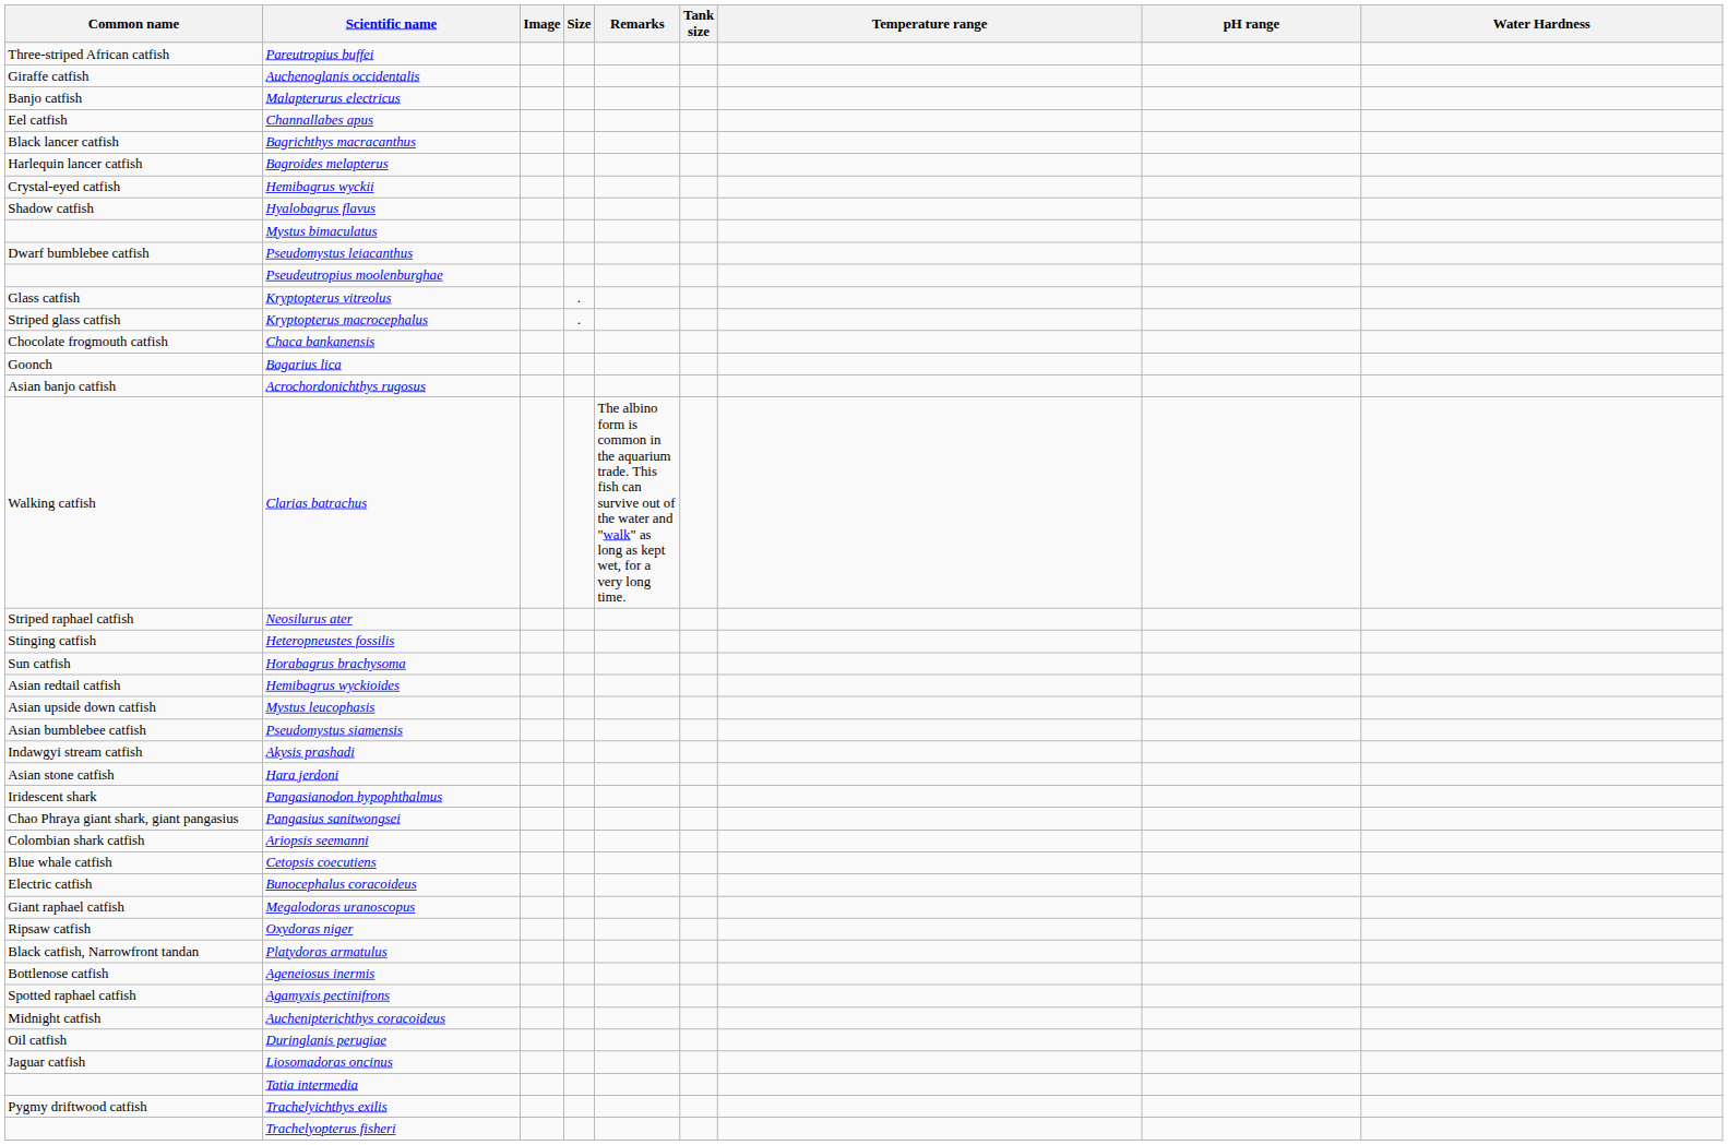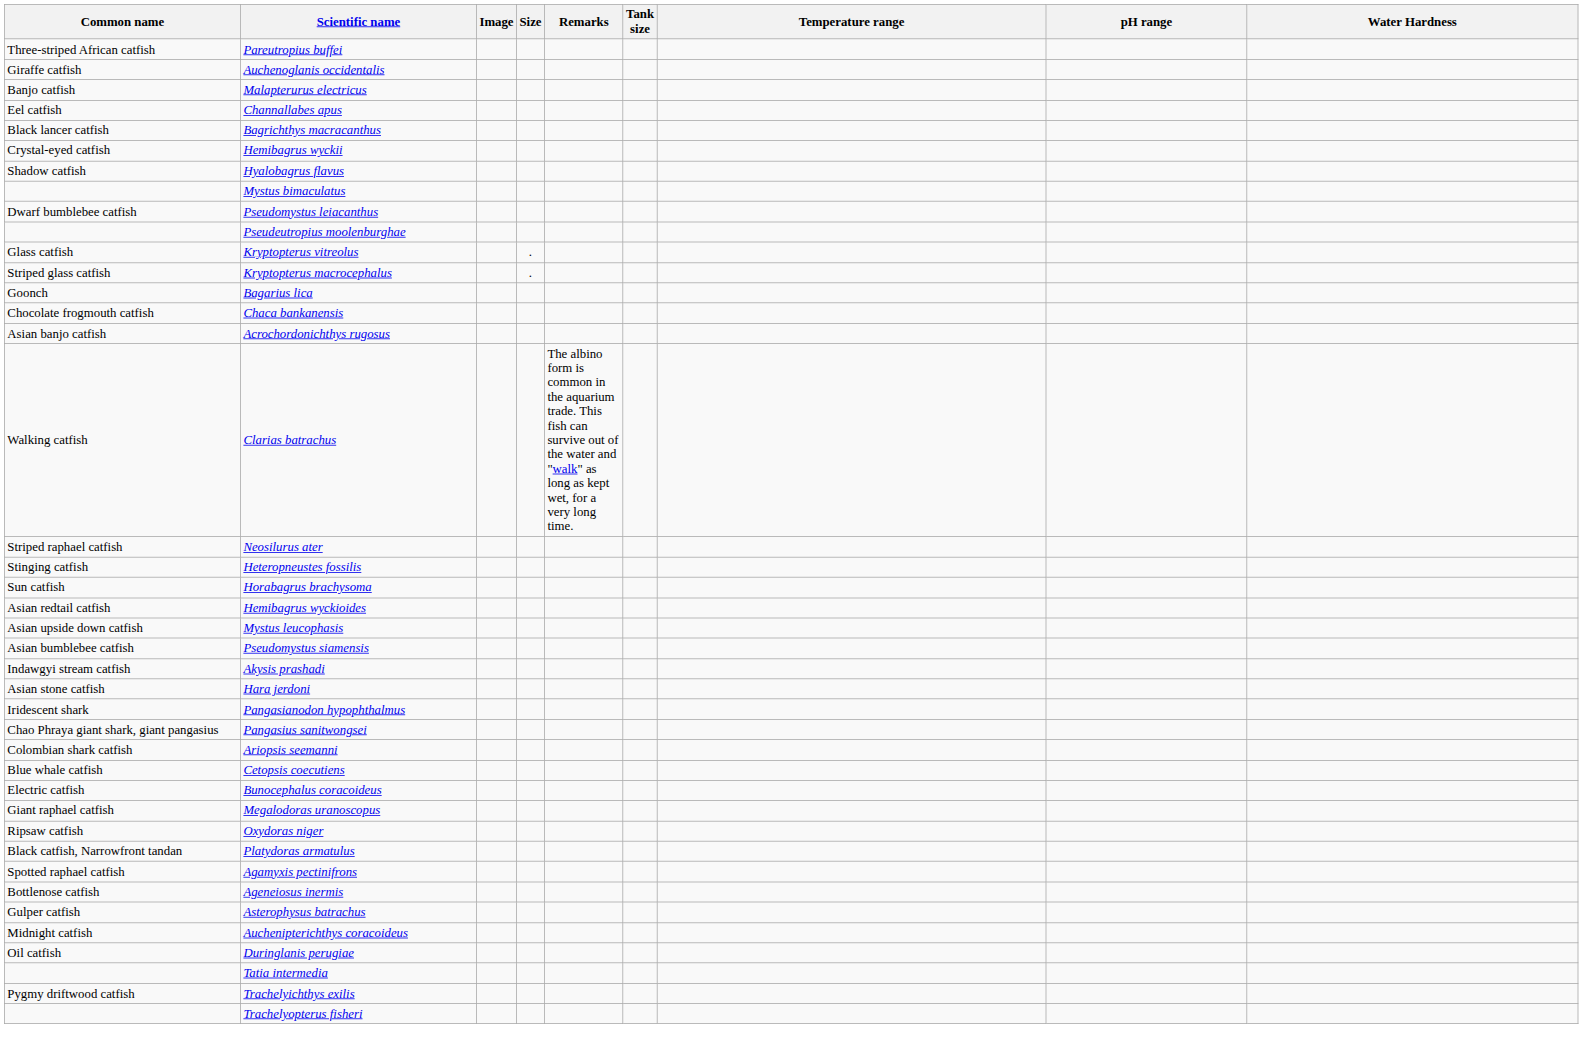- row: Harlequin lancer catfish | Bagroides melapterus
rows swapped: Bagarius lica <-> Chaca bankanensis
rows swapped: Agamyxis pectinifrons <-> Ageneiosus inermis
+ row: Gulper catfish | Asterophysus batrachus
- row: Jaguar catfish | Liosomadoras oncinus
